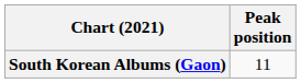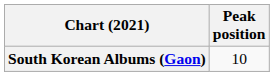South Korean Albums (Gaon) | Peak position: 11 -> 10
